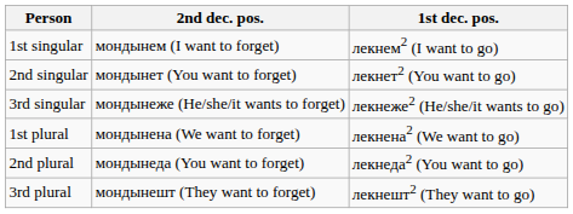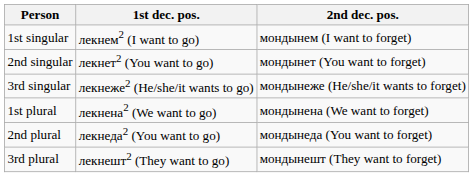columns swapped: 1st dec. pos. <-> 2nd dec. pos.
